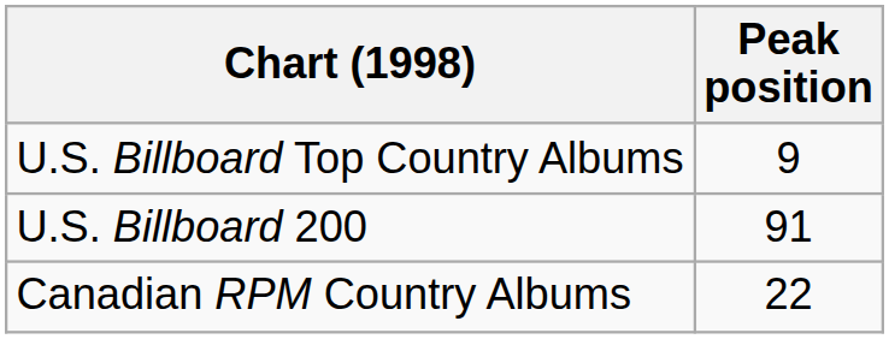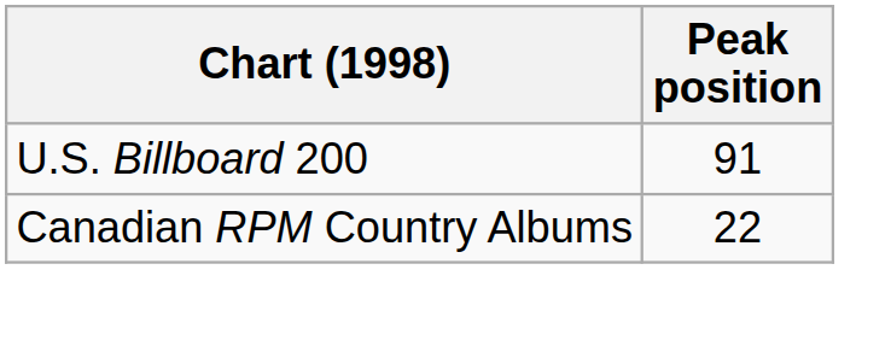- row: U.S. Billboard Top Country Albums | 9
